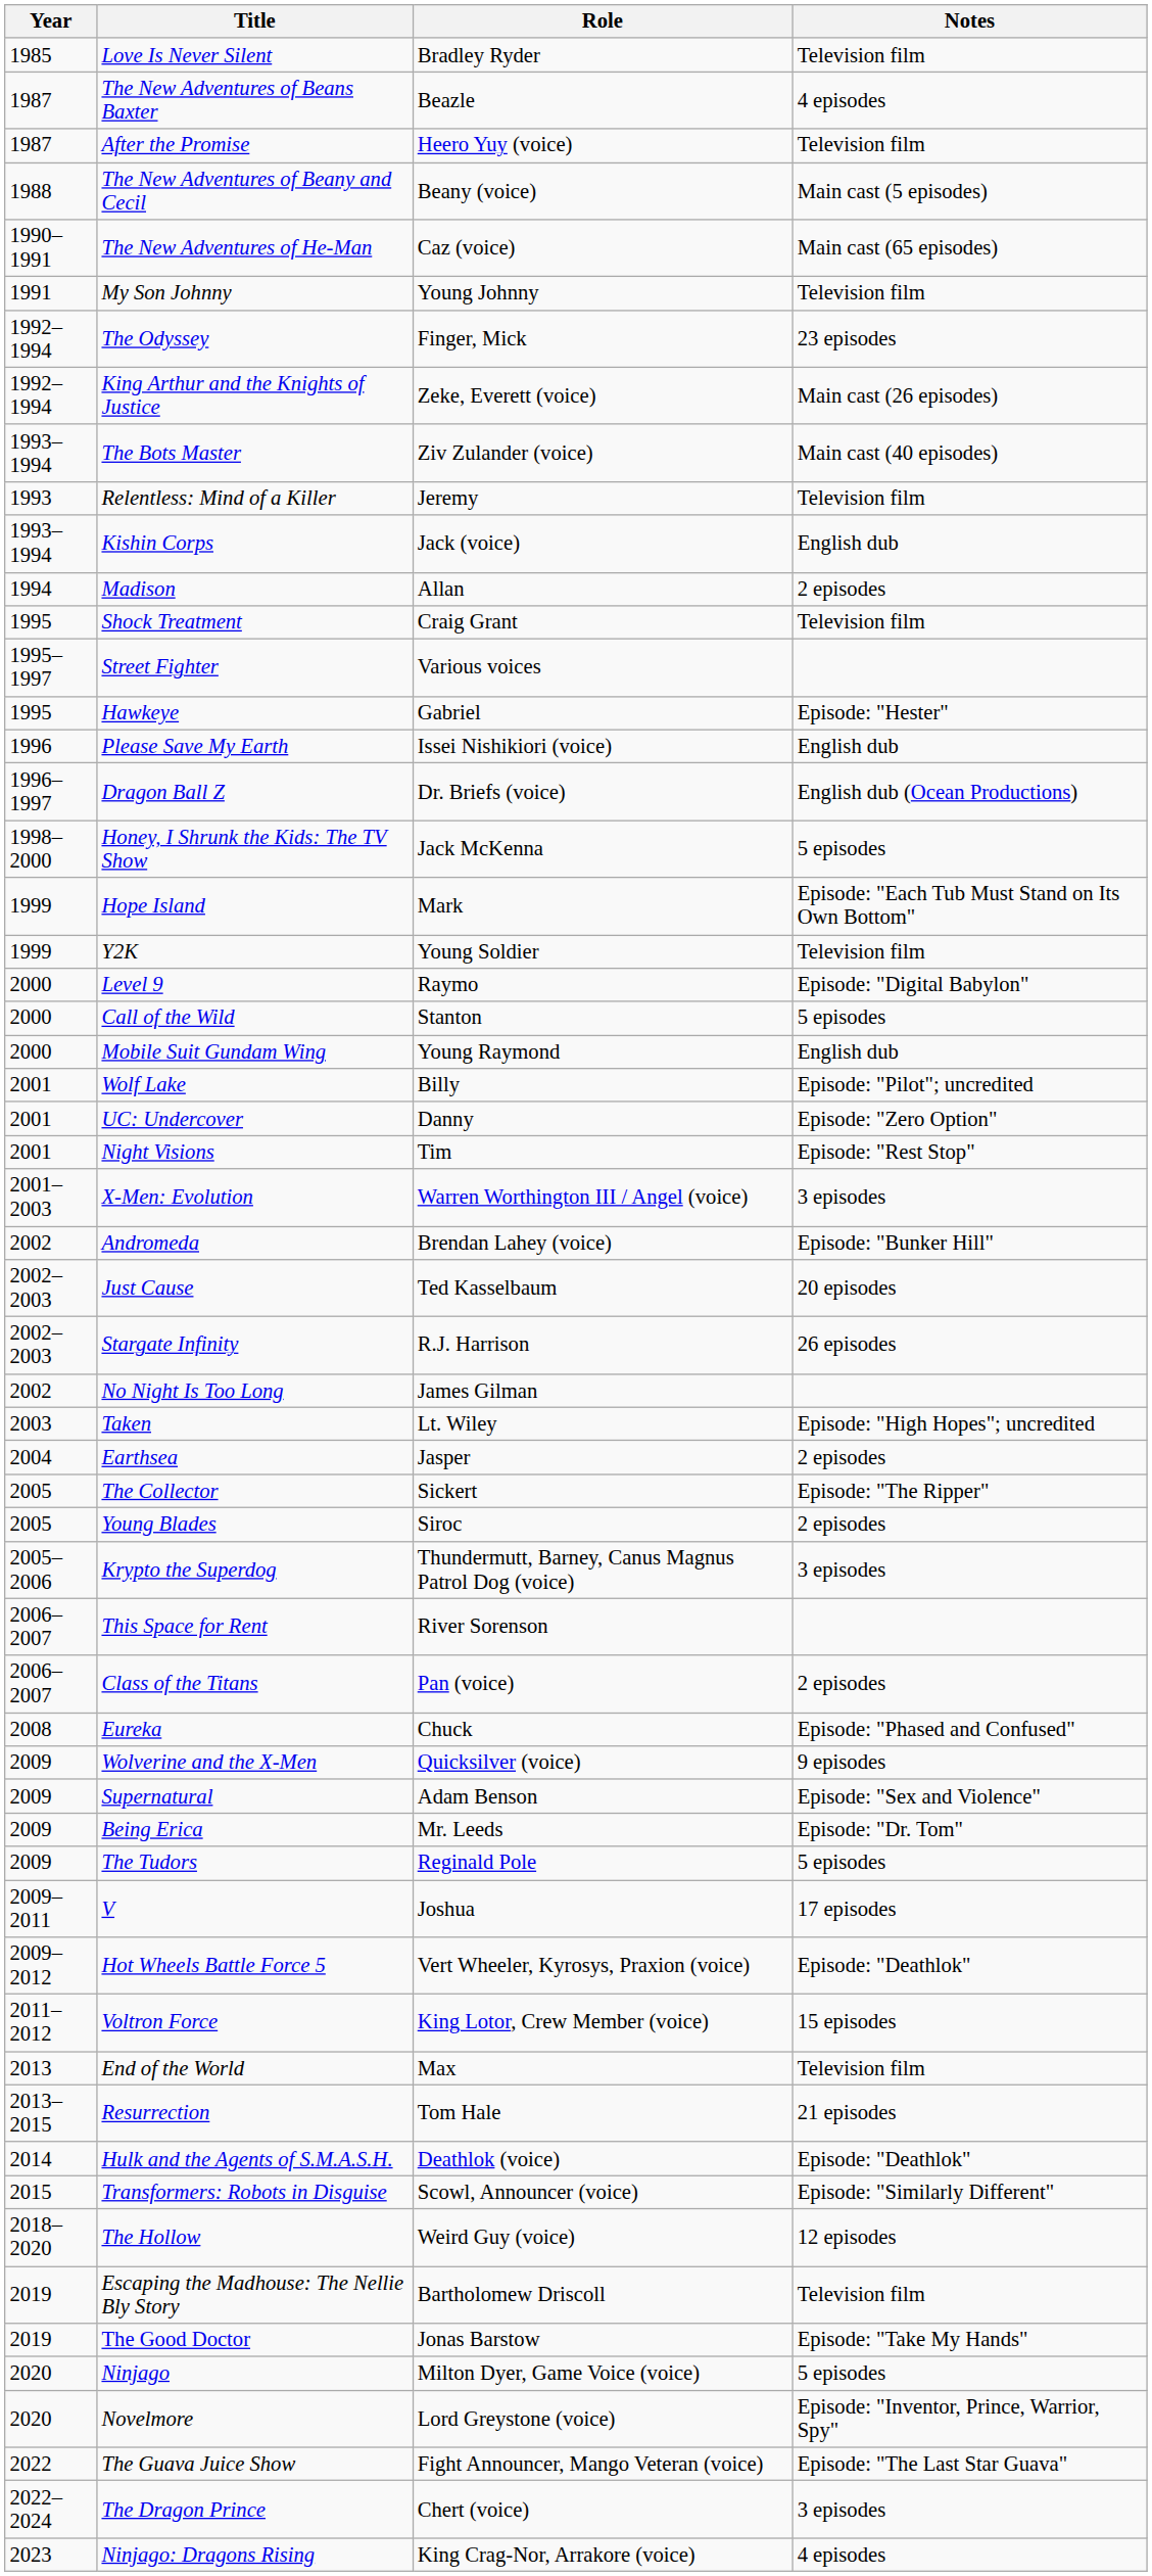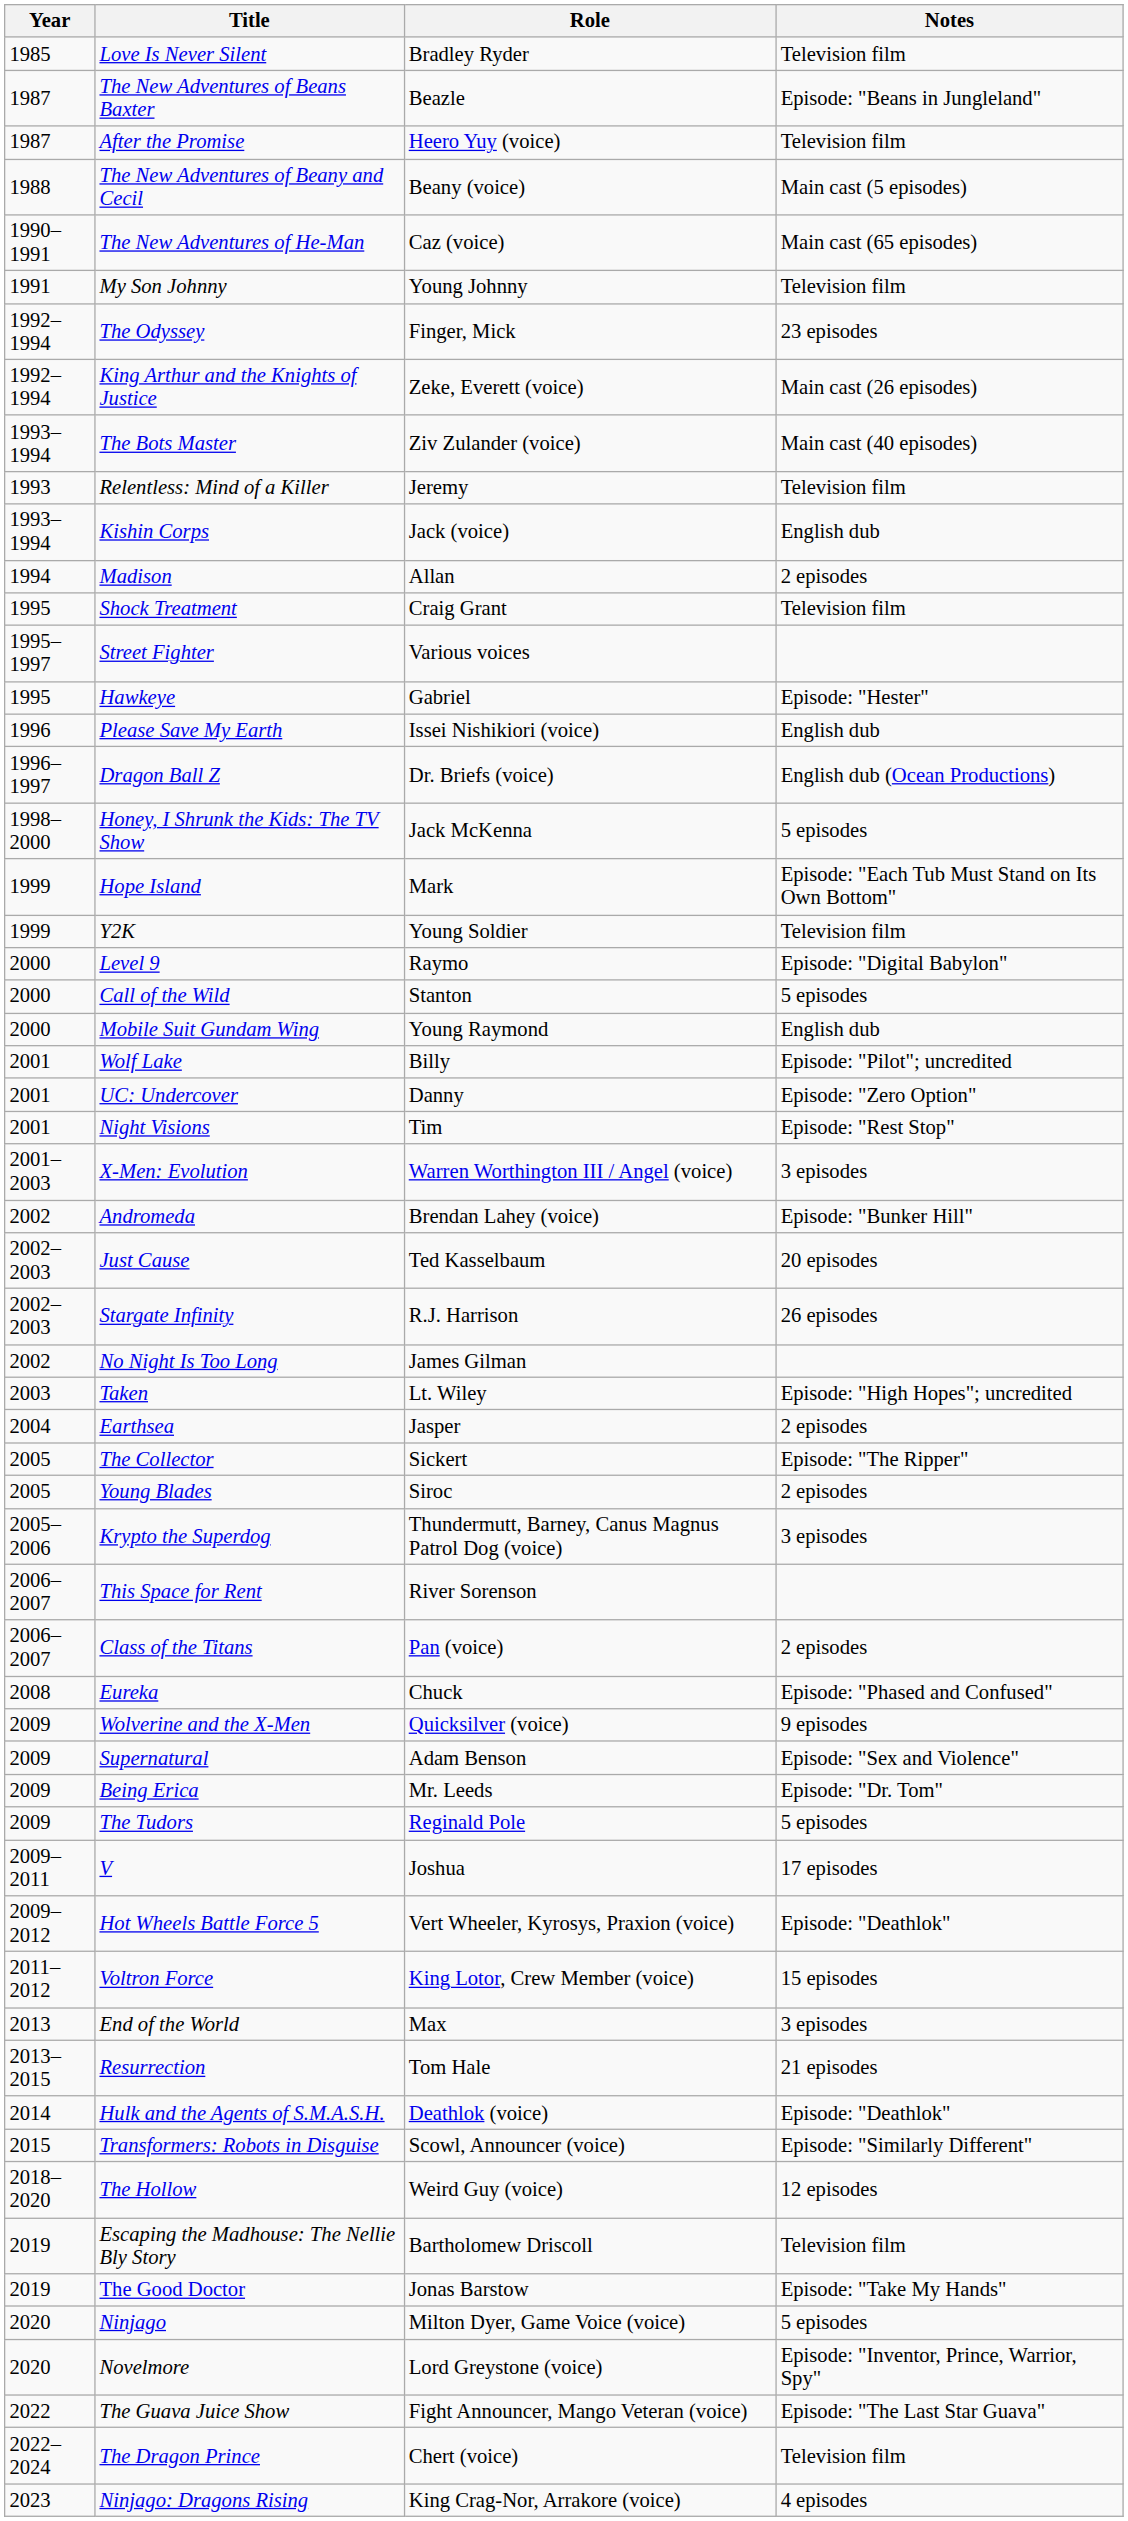The New Adventures of Beans Baxter | Notes: 4 episodes -> Episode: "Beans in Jungleland"
End of the World | Notes: Television film -> 3 episodes
The Dragon Prince | Notes: 3 episodes -> Television film
